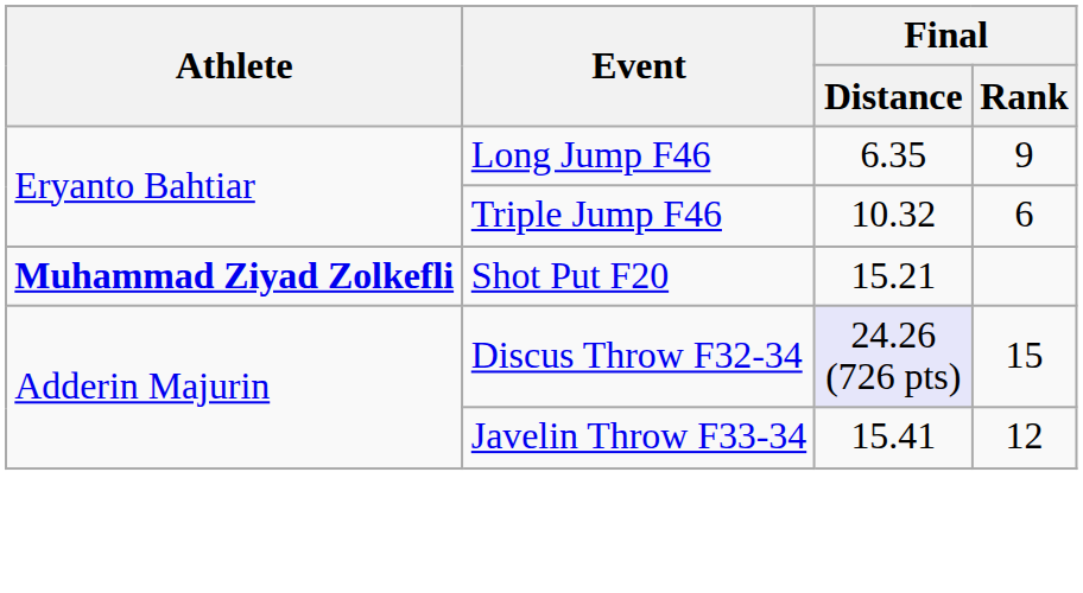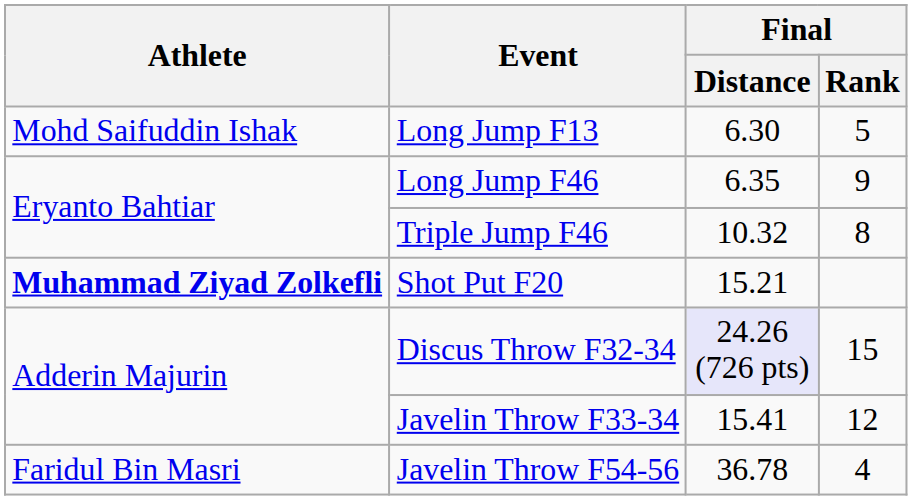+ row: Mohd Saifuddin Ishak | Long Jump F13 | 6.30 | 5
Triple Jump F46 | Final / Rank: 6 -> 8
+ row: Faridul Bin Masri | Javelin Throw F54-56 | 36.78 | 4
